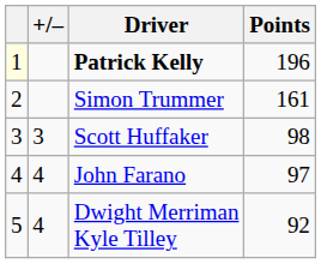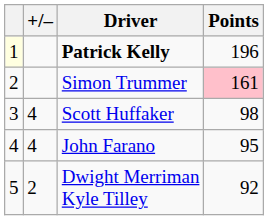Simon Trummer | Points: no background -> pink background
Scott Huffaker | +/–: 3 -> 4
John Farano | Points: 97 -> 95
Dwight Merriman Kyle Tilley | +/–: 4 -> 2
